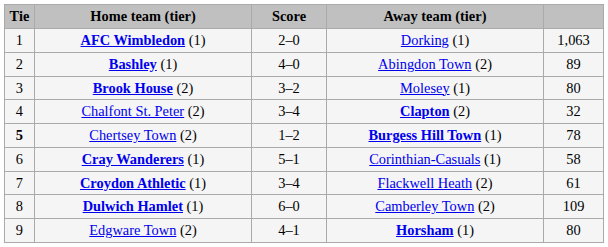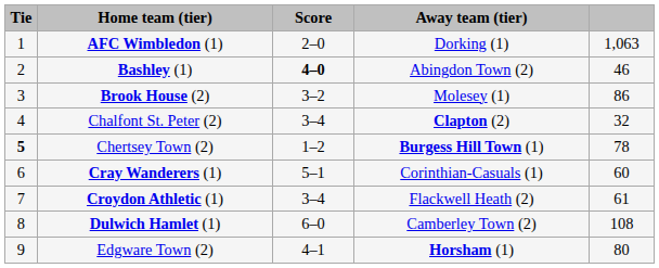Bashley (1) | Score: normal -> bold
Bashley (1) | column 5: 89 -> 46
Brook House (2) | column 5: 80 -> 86
Cray Wanderers (1) | column 5: 58 -> 60
Dulwich Hamlet (1) | column 5: 109 -> 108
